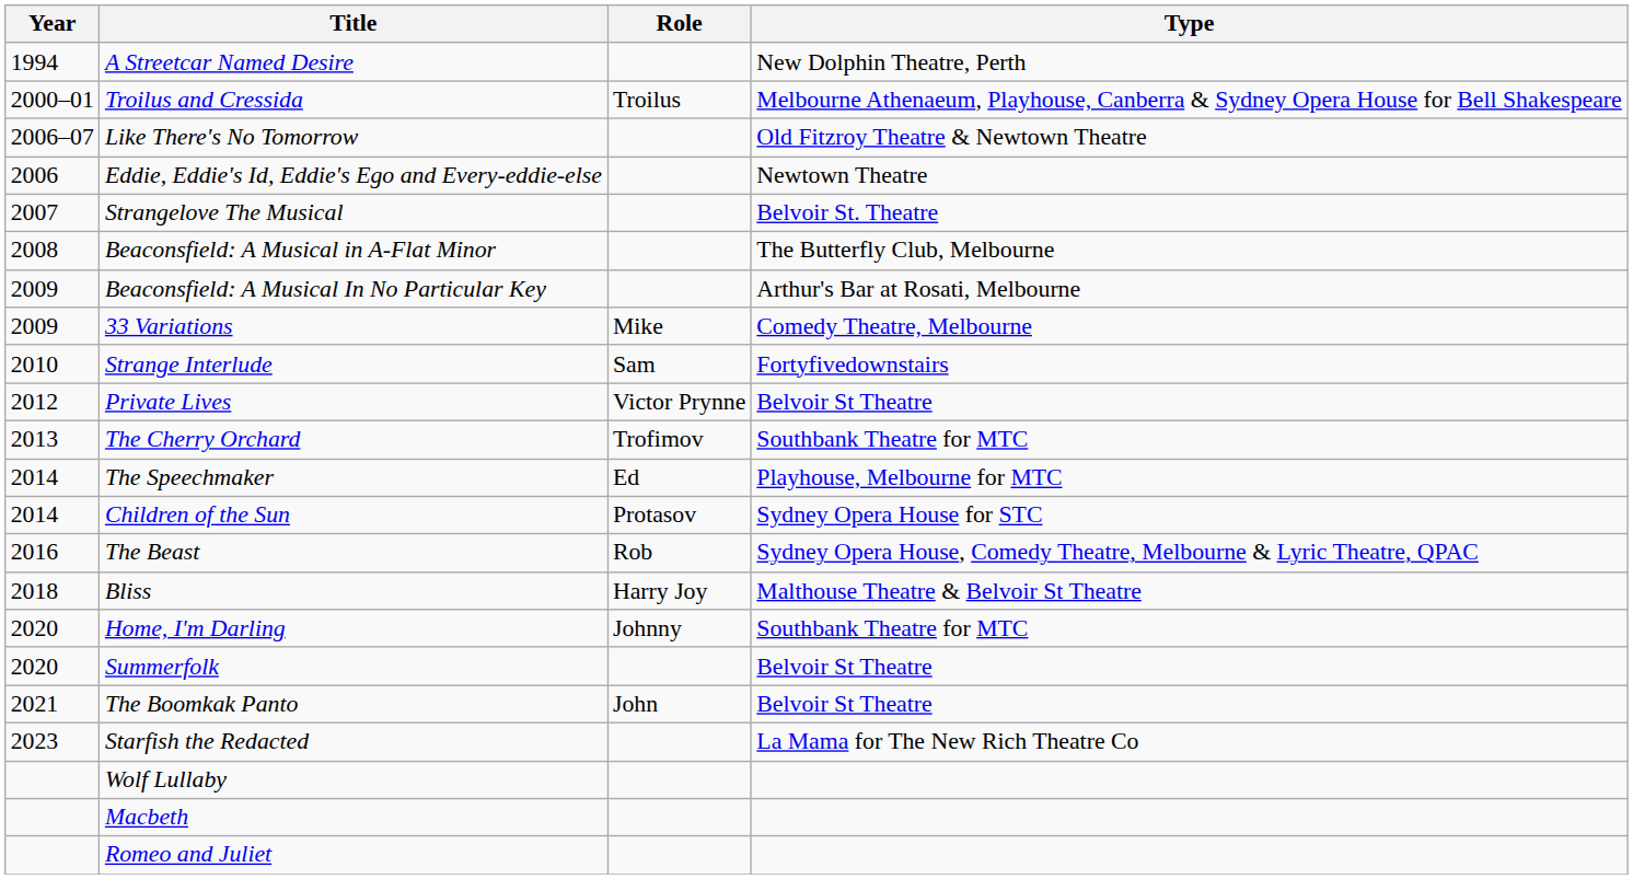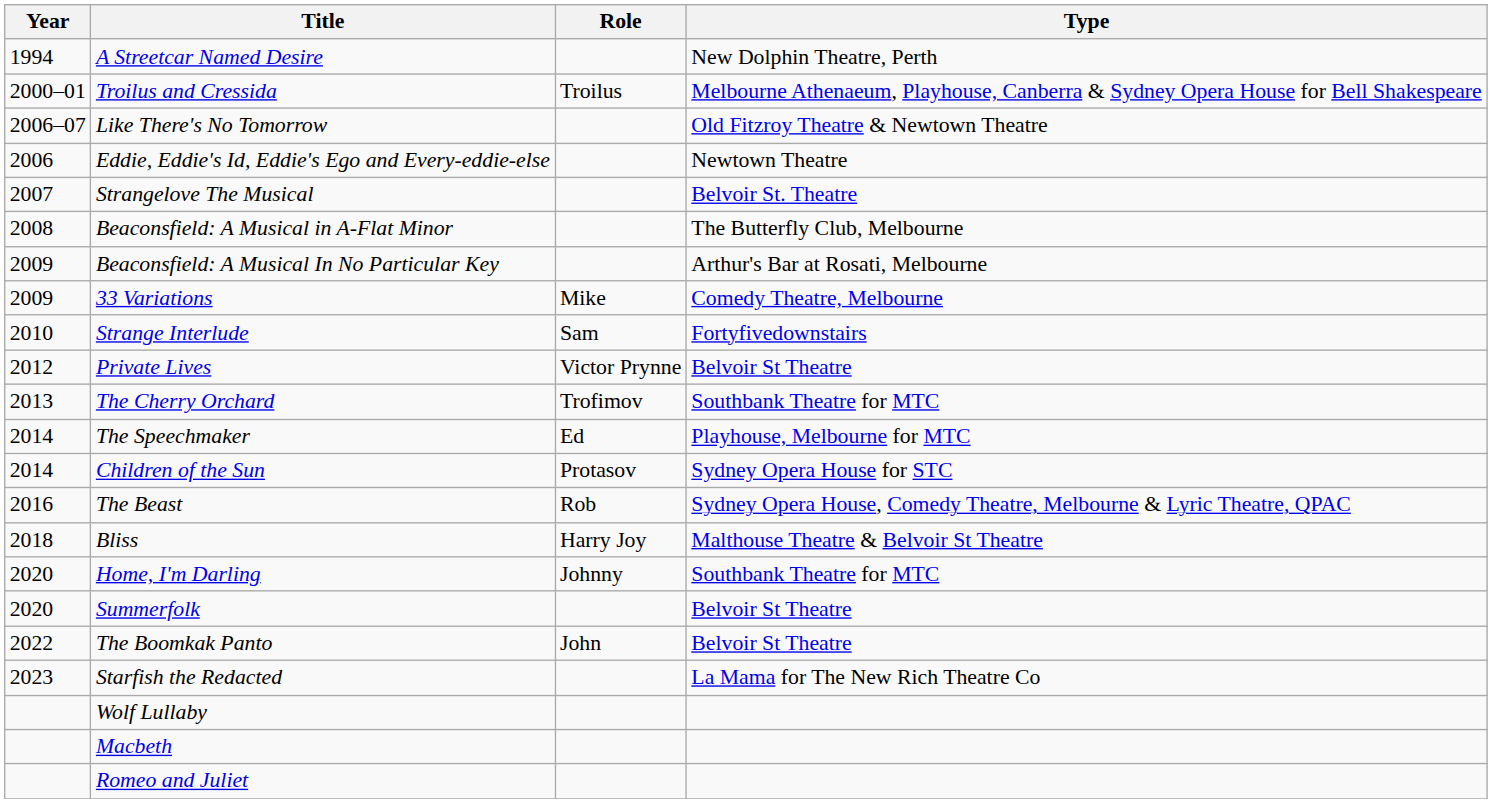The Boomkak Panto | Year: 2021 -> 2022
